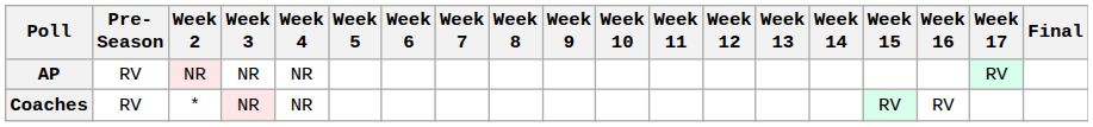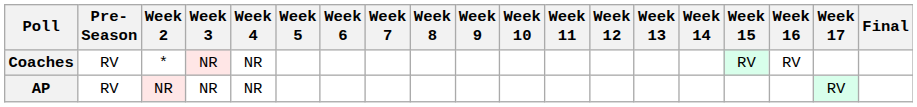rows swapped: AP <-> Coaches
